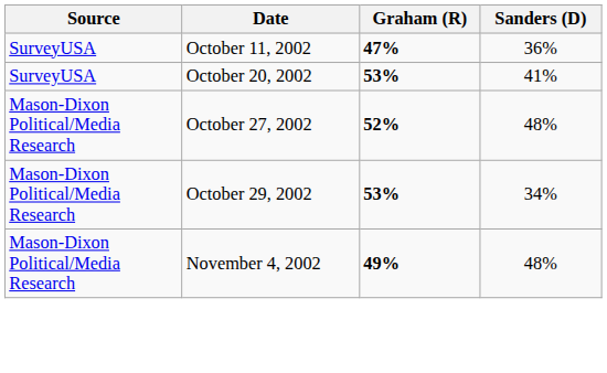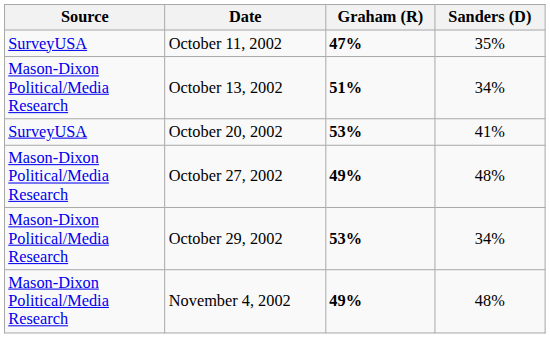October 11, 2002 | Sanders (D): 36% -> 35%
+ row: Mason-Dixon Political/Media Research | October 13, 2002 | 51% | 34%
October 27, 2002 | Graham (R): 52% -> 49%
